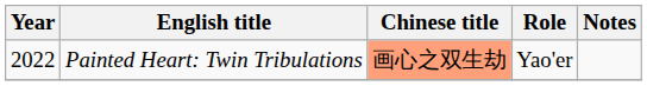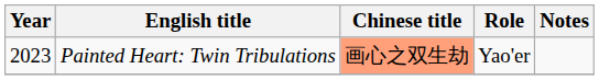Painted Heart: Twin Tribulations | Year: 2022 -> 2023
